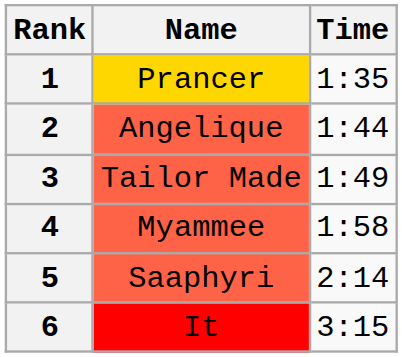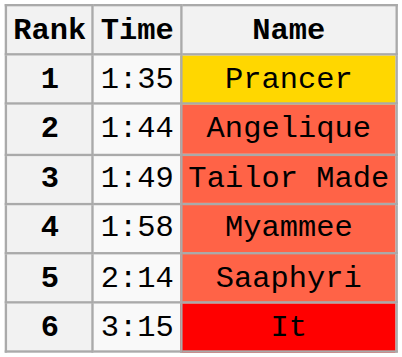columns swapped: Name <-> Time
